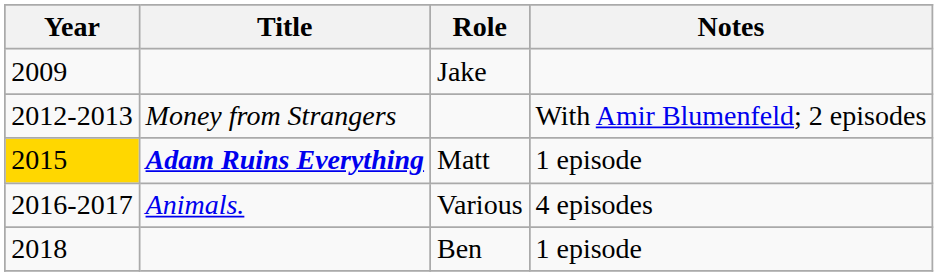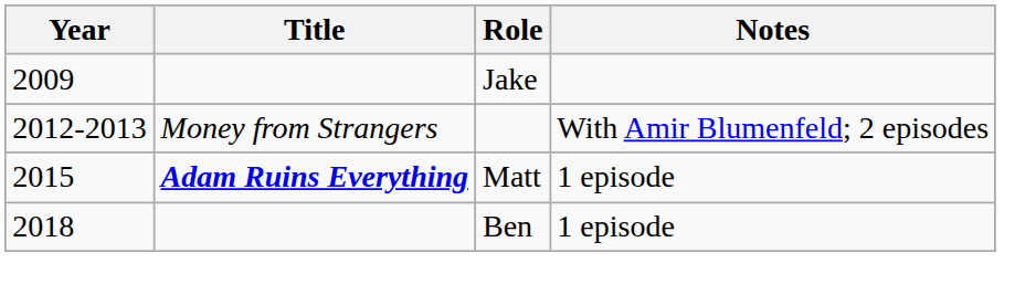Matt | Year: gold background -> no background
- row: 2016-2017 | Animals. | Various | 4 episodes
